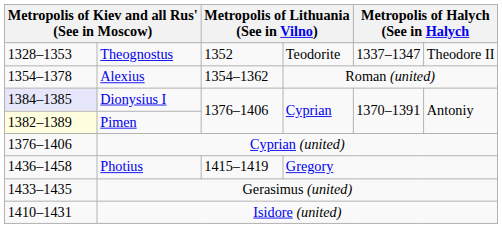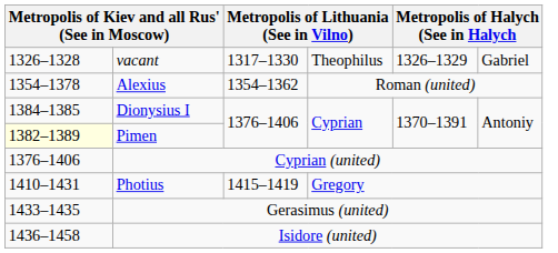+ row: 1326–1328 | vacant | 1317–1330 | Theophilus | 1326–1329 | Gabriel
- row: 1328–1353 | Theognostus | 1352 | Teodorite | 1337–1347 | Theodore II
Dionysius I | column 1: lavender background -> no background
Photius | column 1: 1436–1458 -> 1410–1431
Isidore (united) | column 1: 1410–1431 -> 1436–1458
